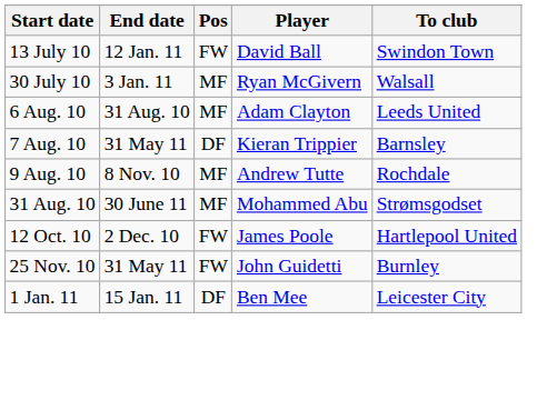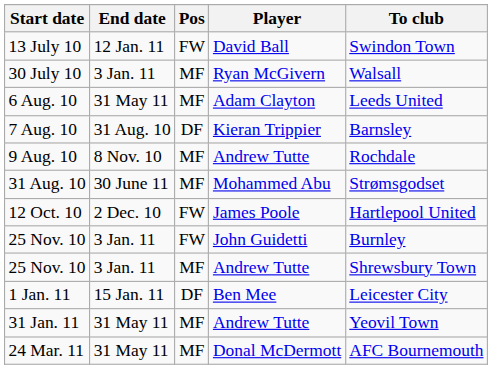6 Aug. 10 | End date: 31 Aug. 10 -> 31 May 11
7 Aug. 10 | End date: 31 May 11 -> 31 Aug. 10
25 Nov. 10 / John Guidetti | End date: 31 May 11 -> 3 Jan. 11
+ row: 25 Nov. 10 | 3 Jan. 11 | MF | Andrew Tutte | Shrewsbury Town
+ row: 31 Jan. 11 | 31 May 11 | MF | Andrew Tutte | Yeovil Town
+ row: 24 Mar. 11 | 31 May 11 | MF | Donal McDermott | AFC Bournemouth
